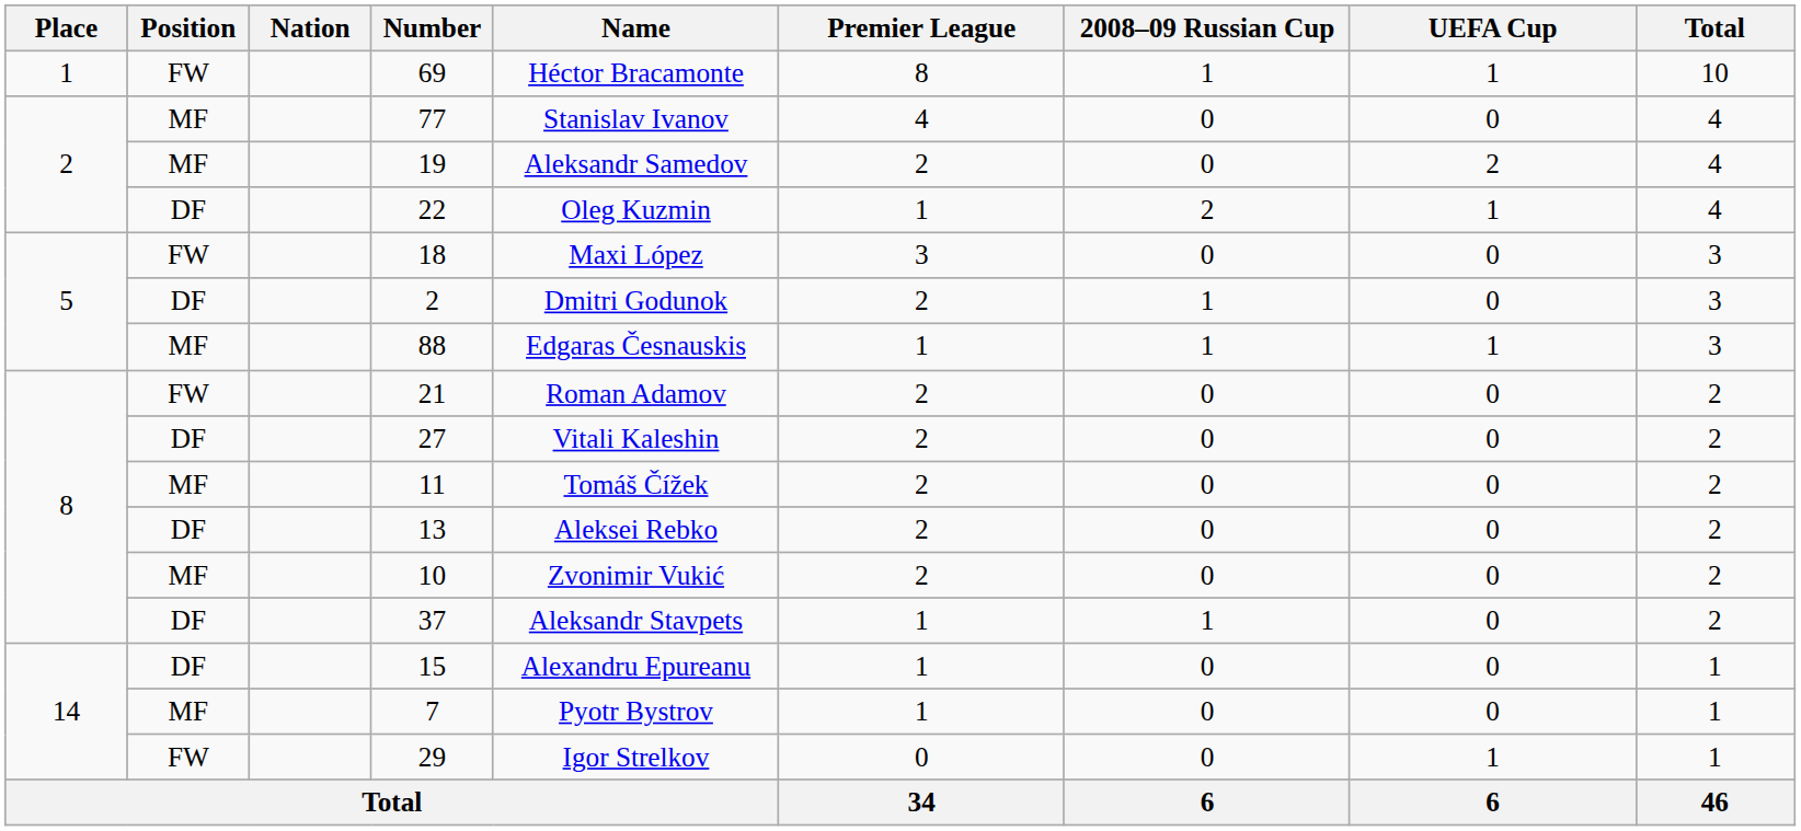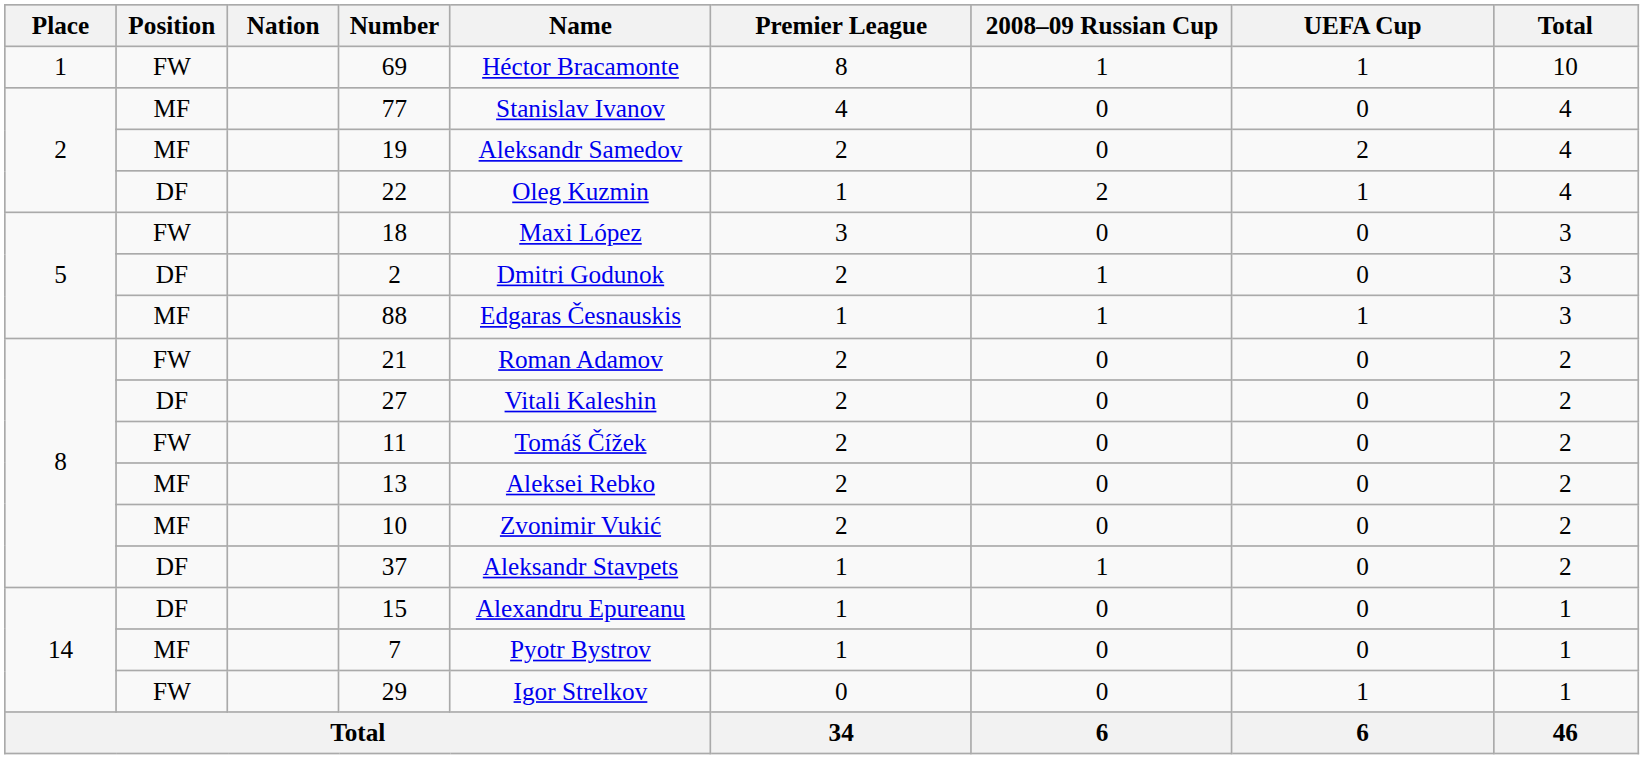11 | Position: MF -> FW
13 | Position: DF -> MF
